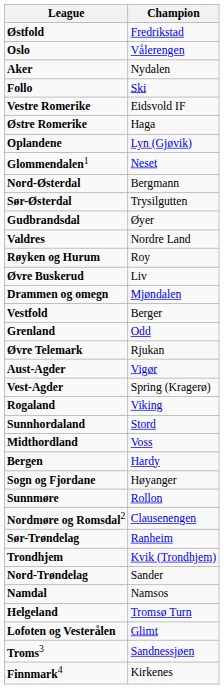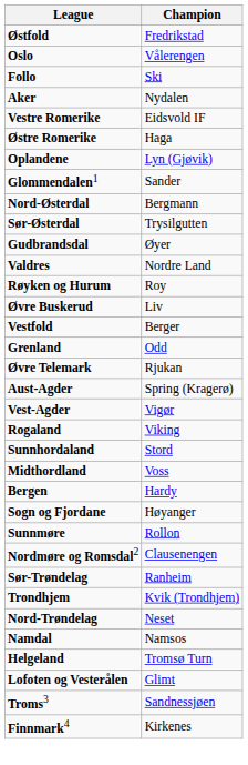rows swapped: Follo <-> Aker
Glommendalen1 | Champion: Neset -> Sander
- row: Drammen og omegn | Mjøndalen
Aust-Agder | Champion: Vigør -> Spring (Kragerø)
Vest-Agder | Champion: Spring (Kragerø) -> Vigør
Nord-Trøndelag | Champion: Sander -> Neset
